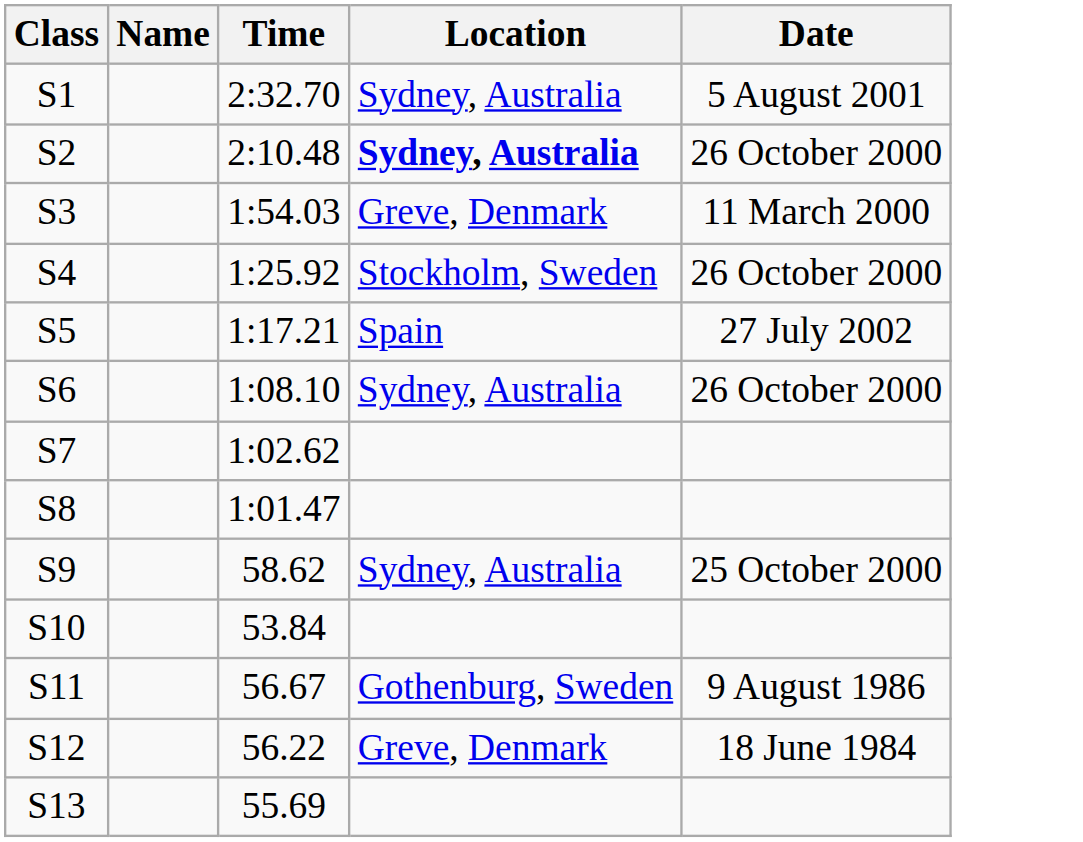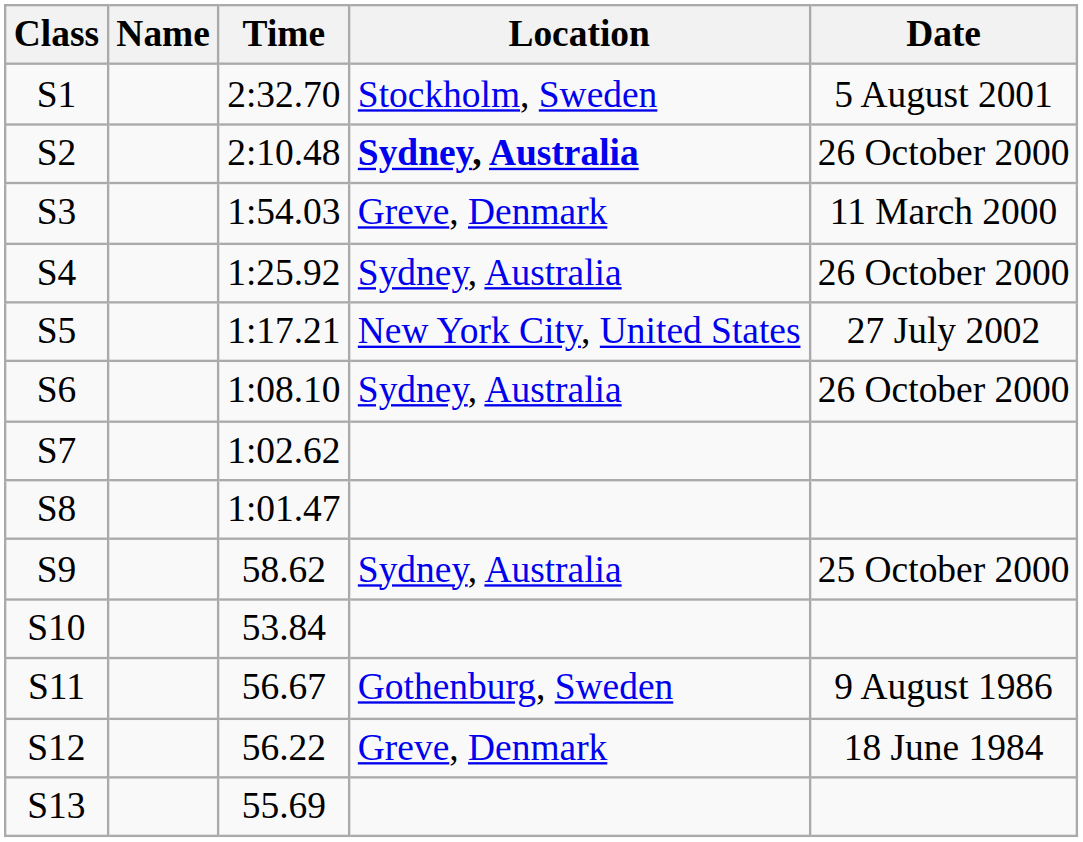S1 | Location: Sydney, Australia -> Stockholm, Sweden
S4 | Location: Stockholm, Sweden -> Sydney, Australia
S5 | Location: Spain -> New York City, United States
